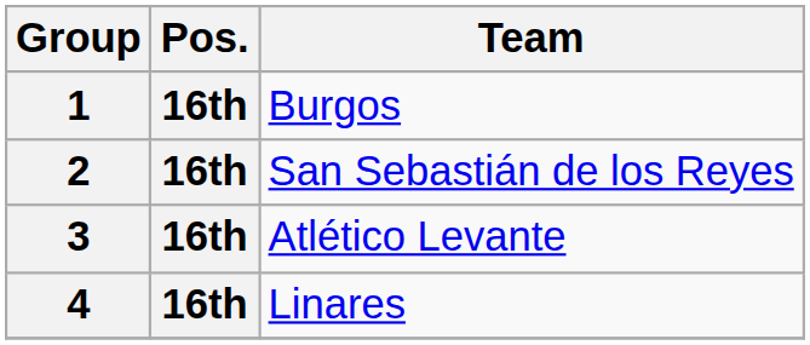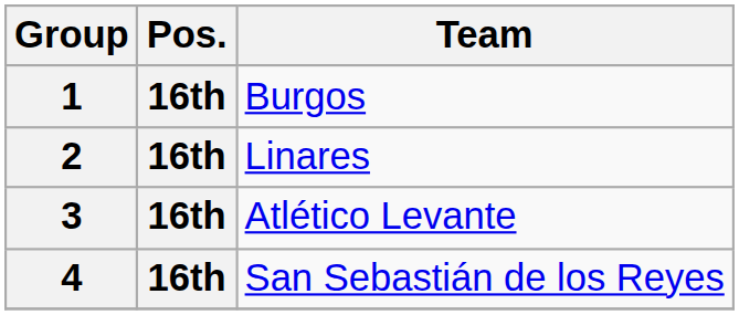2 | Team: San Sebastián de los Reyes -> Linares
4 | Team: Linares -> San Sebastián de los Reyes
